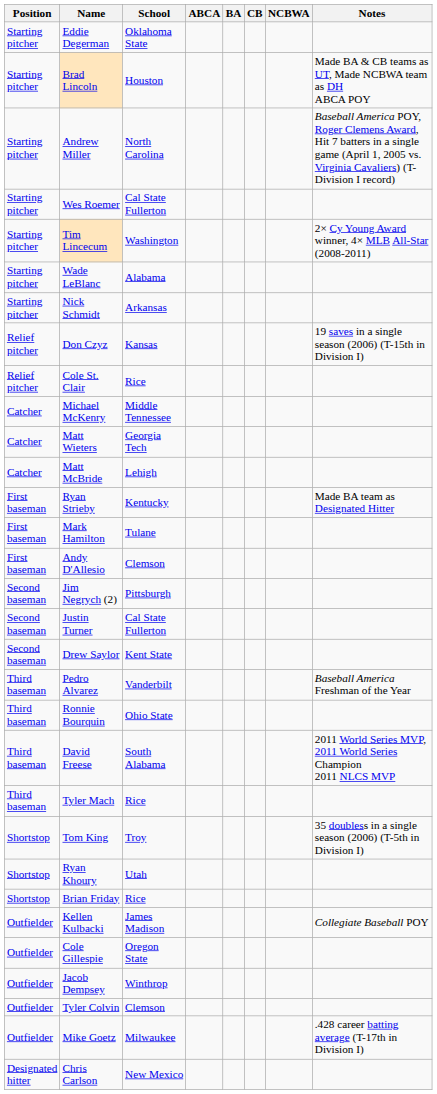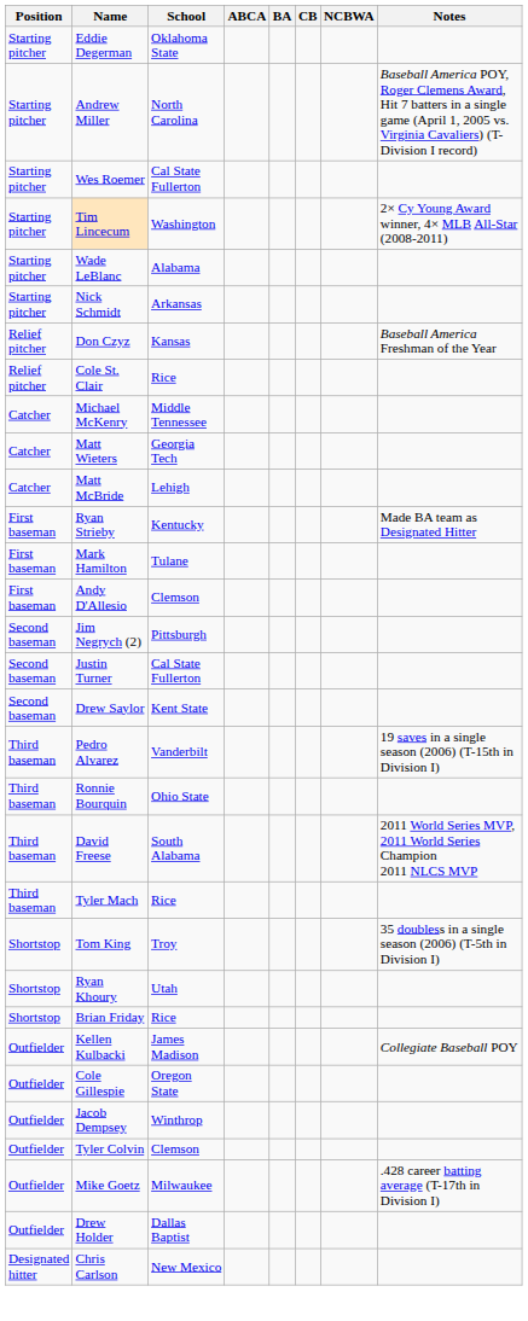- row: Starting pitcher | Brad Lincoln | Houston | Made BA & CB teams as UT, Made NCBWA team as DH ABCA POY
Don Czyz | Notes: 19 saves in a single season (2006) (T-15th in Division I) -> Baseball America Freshman of the Year
Pedro Alvarez | Notes: Baseball America Freshman of the Year -> 19 saves in a single season (2006) (T-15th in Division I)
+ row: Outfielder | Drew Holder | Dallas Baptist
